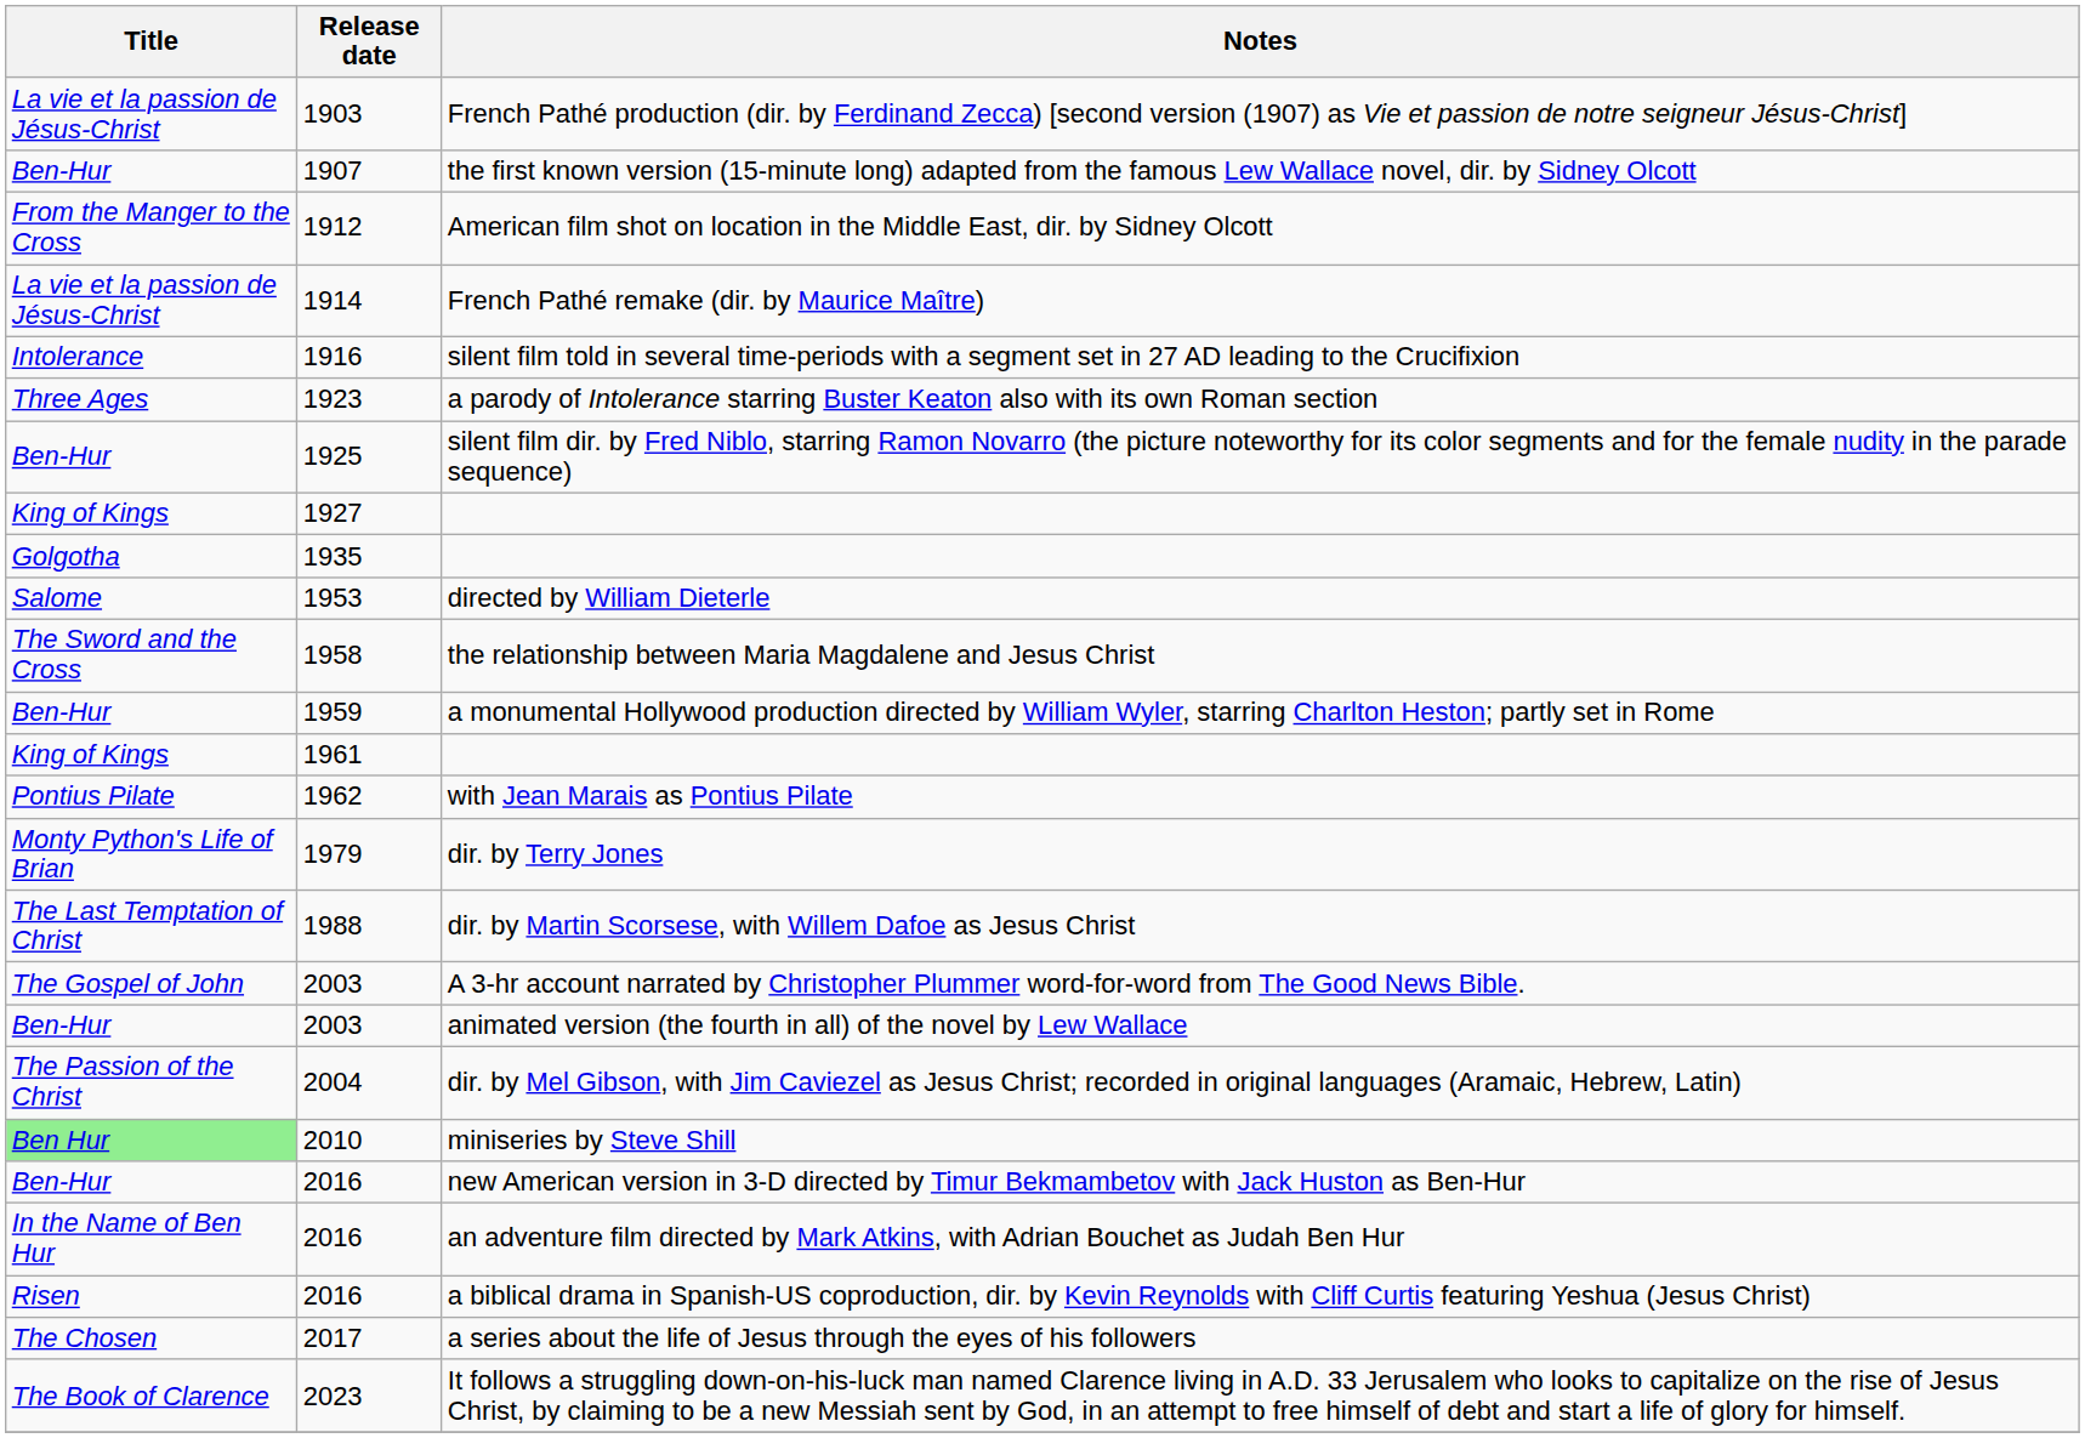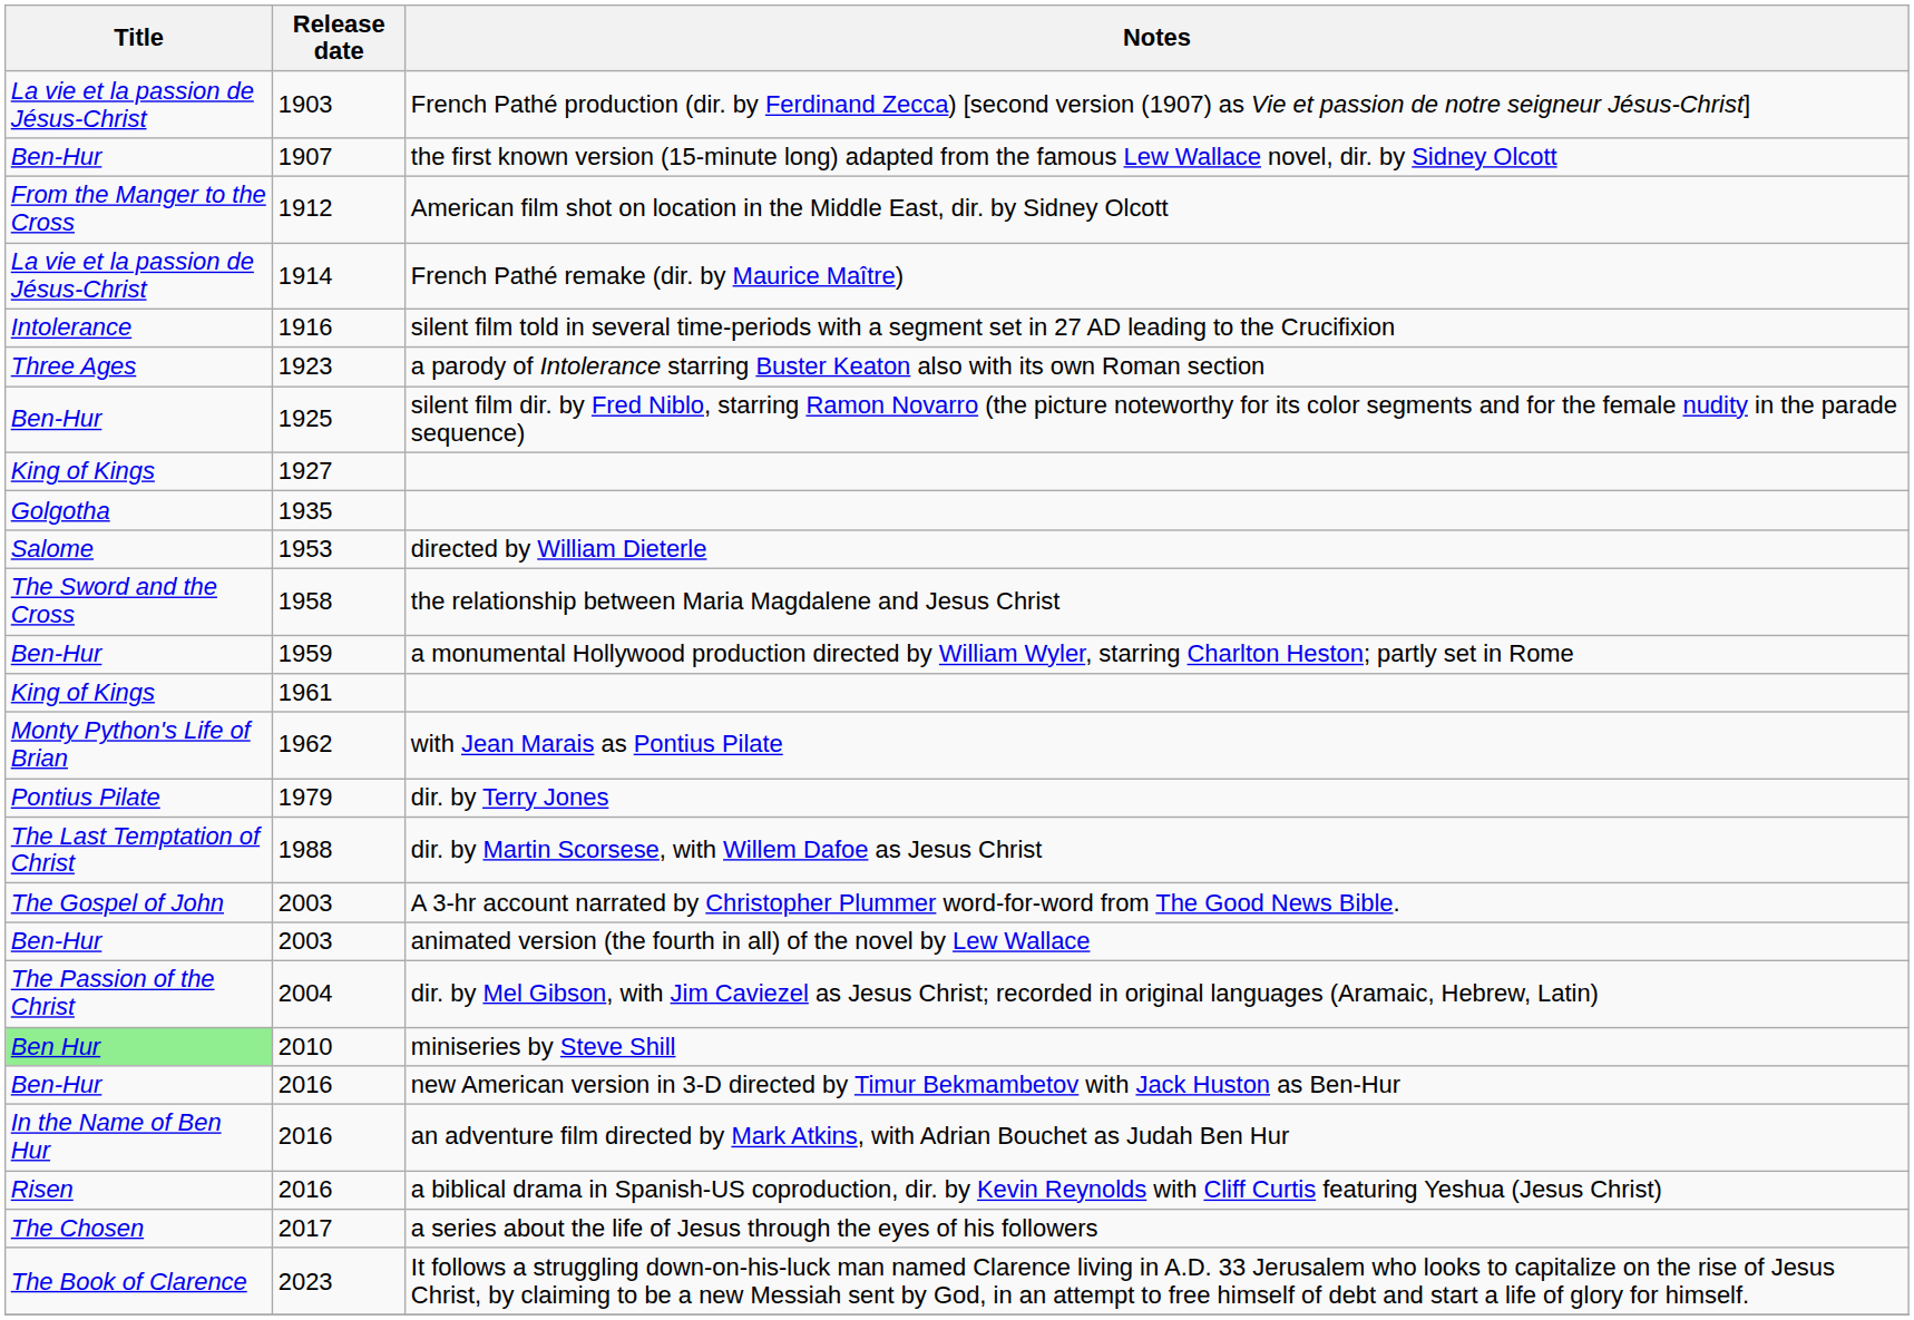with Jean Marais as Pontius Pilate | Title: Pontius Pilate -> Monty Python's Life of Brian
dir. by Terry Jones | Title: Monty Python's Life of Brian -> Pontius Pilate
